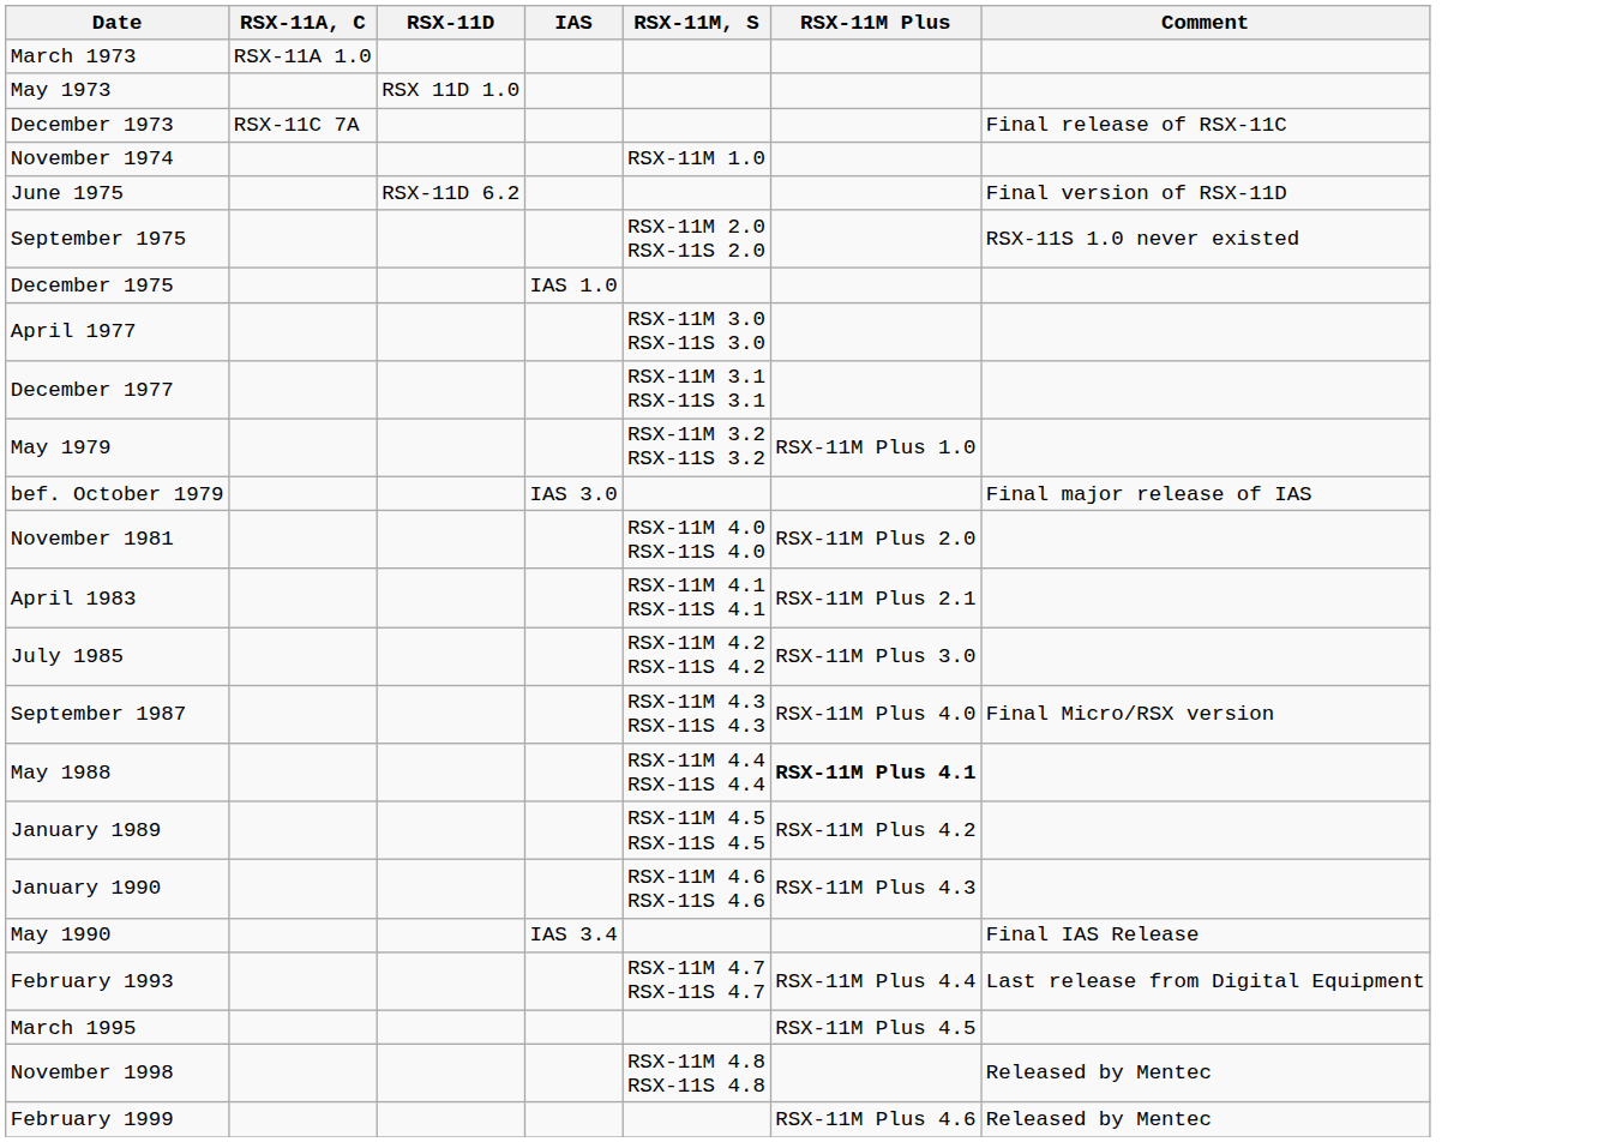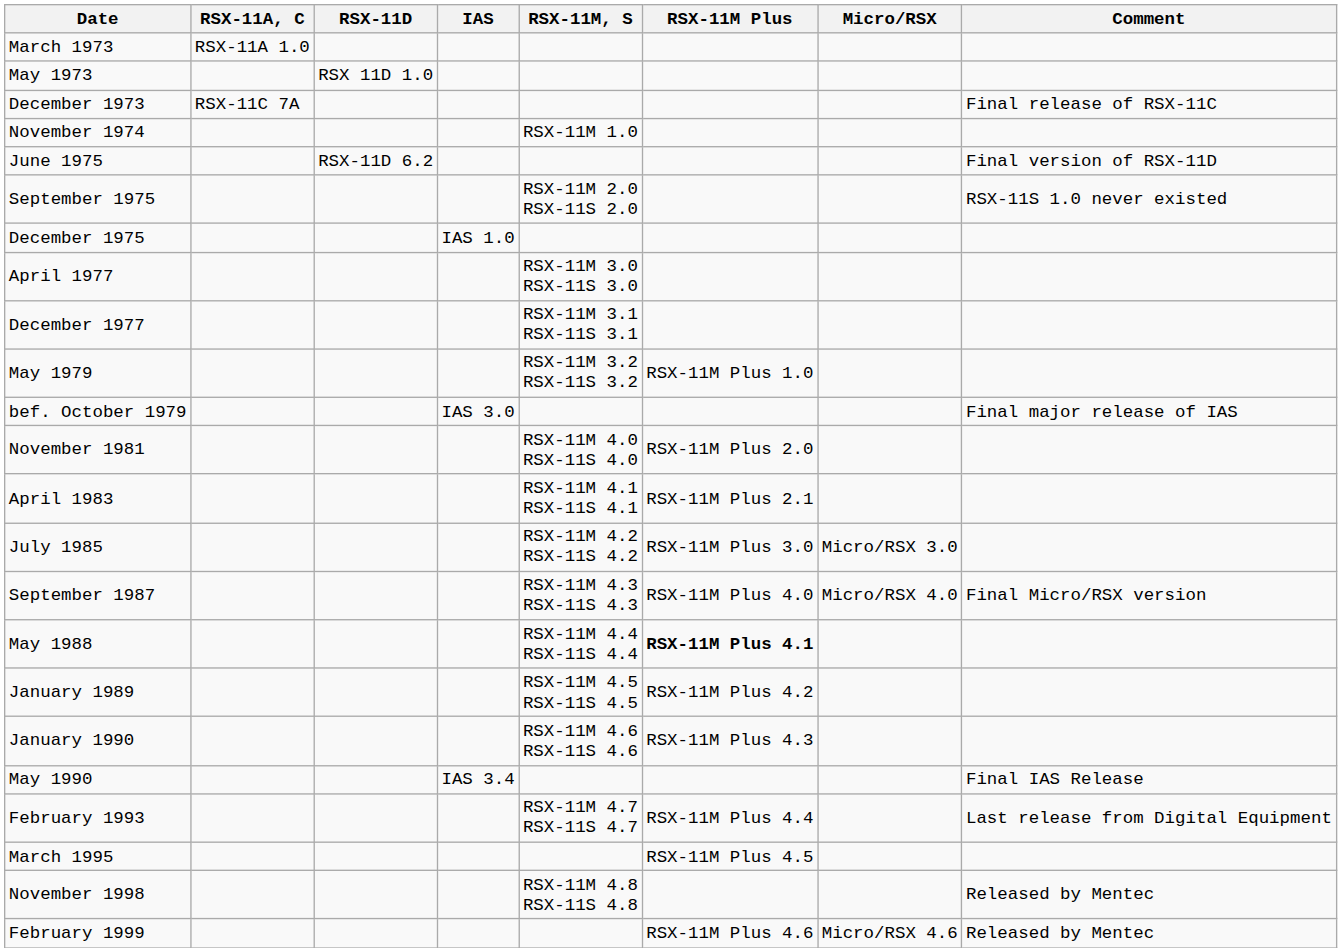+ column: Micro/RSX | Micro/RSX 3.0 | Micro/RSX 4.0 | Micro/RSX 4.6
